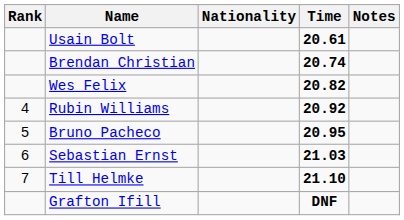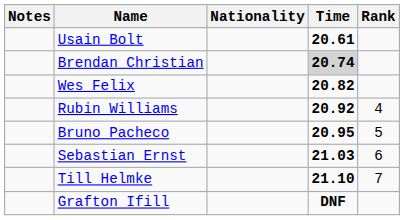columns swapped: Rank <-> Notes
Brendan Christian | Time: no background -> lightgrey background
